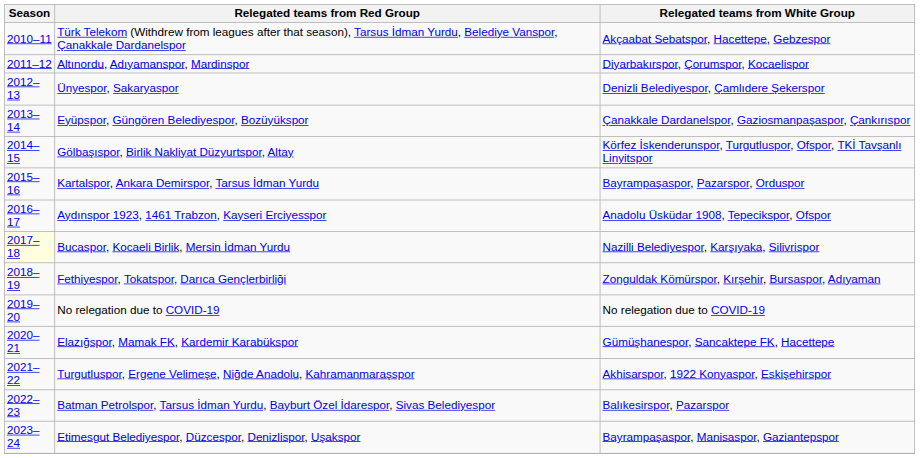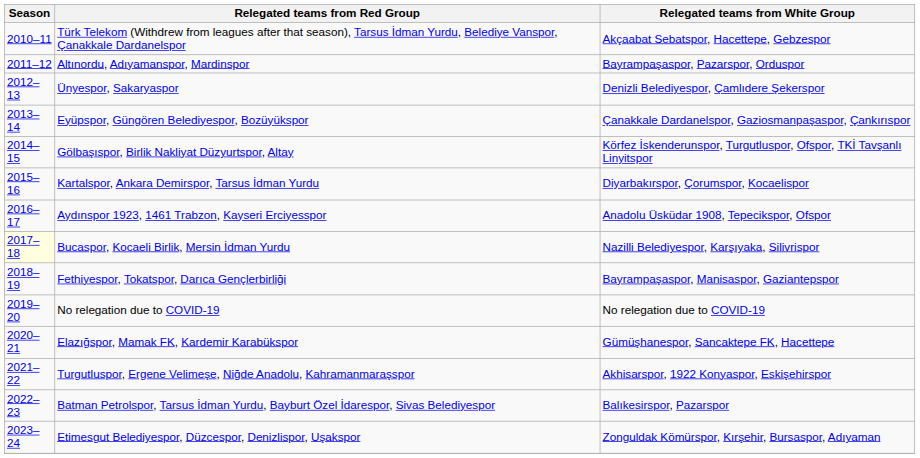Altınordu, Adıyamanspor, Mardinspor | Relegated teams from White Group: Diyarbakırspor, Çorumspor, Kocaelispor -> Bayrampaşaspor, Pazarspor, Orduspor
Kartalspor, Ankara Demirspor, Tarsus İdman Yurdu | Relegated teams from White Group: Bayrampaşaspor, Pazarspor, Orduspor -> Diyarbakırspor, Çorumspor, Kocaelispor
Fethiyespor, Tokatspor, Darıca Gençlerbirliği | Relegated teams from White Group: Zonguldak Kömürspor, Kırşehir, Bursaspor, Adıyaman -> Bayrampaşaspor, Manisaspor, Gaziantepspor
Etimesgut Belediyespor, Düzcespor, Denizlispor, Uşakspor | Relegated teams from White Group: Bayrampaşaspor, Manisaspor, Gaziantepspor -> Zonguldak Kömürspor, Kırşehir, Bursaspor, Adıyaman
